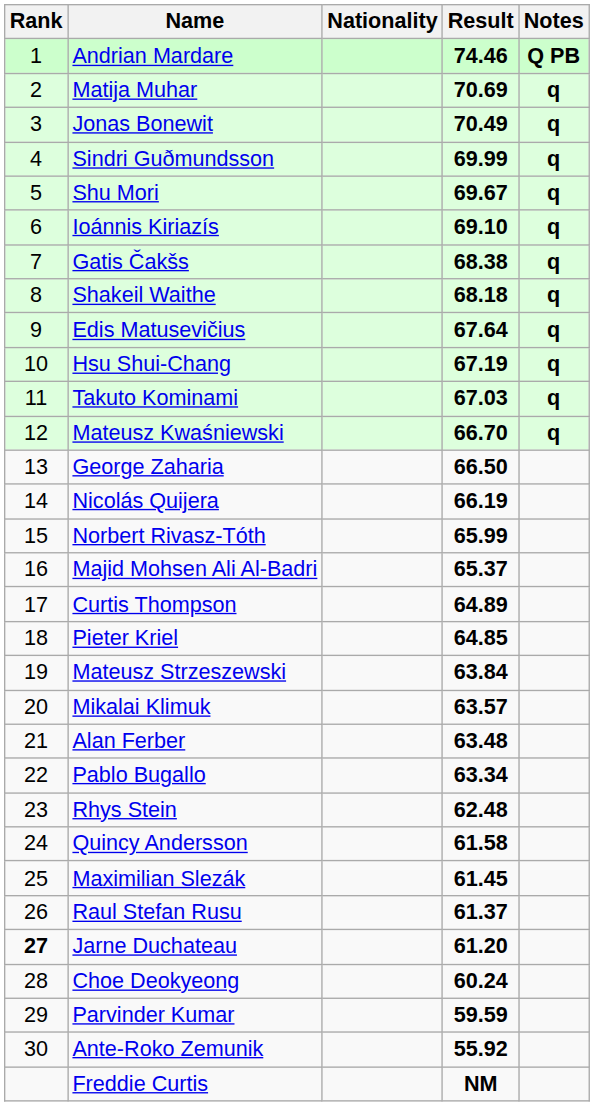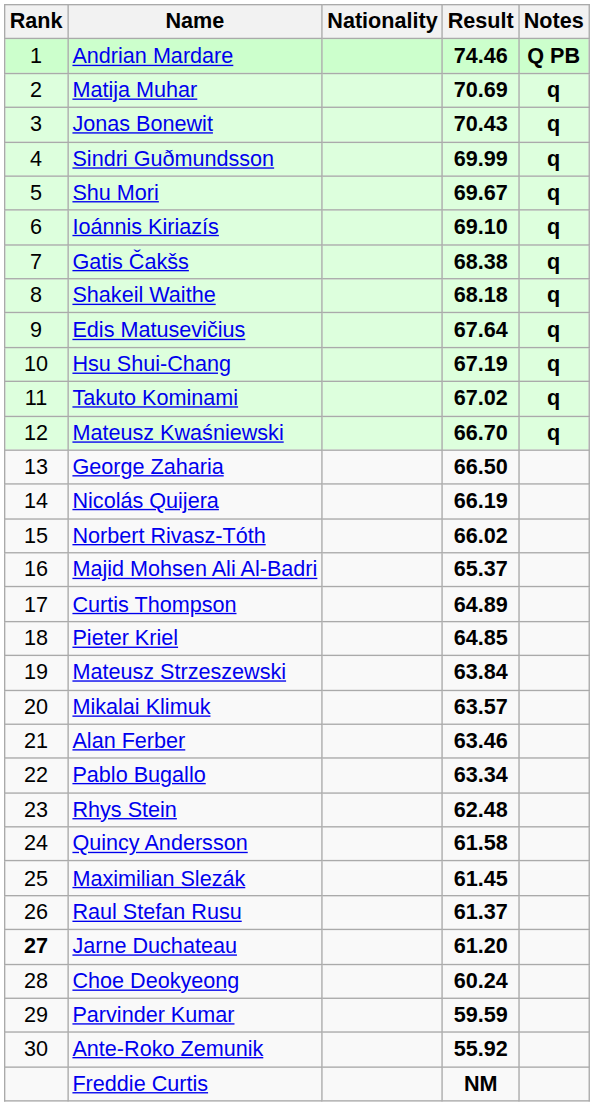Jonas Bonewit | Result: 70.49 -> 70.43
Takuto Kominami | Result: 67.03 -> 67.02
Norbert Rivasz-Tóth | Result: 65.99 -> 66.02
Alan Ferber | Result: 63.48 -> 63.46
